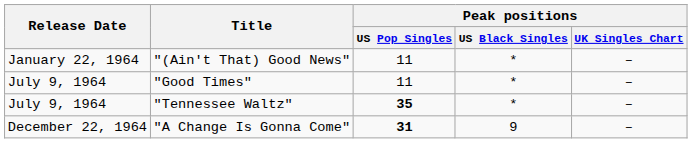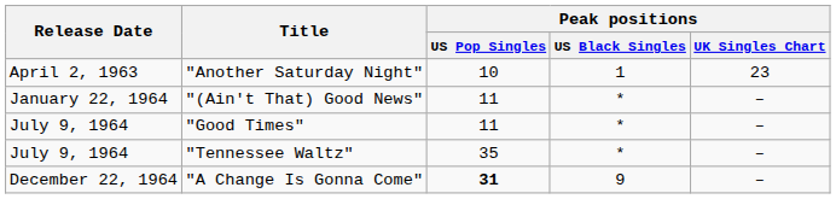+ row: April 2, 1963 | "Another Saturday Night" | 10 | 1 | 23
"Tennessee Waltz" | Peak positions / US Pop Singles: bold -> normal
